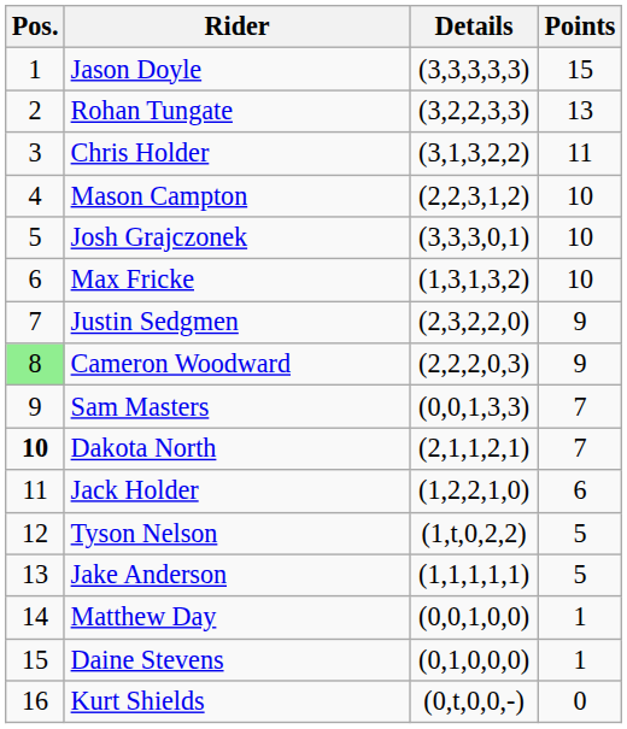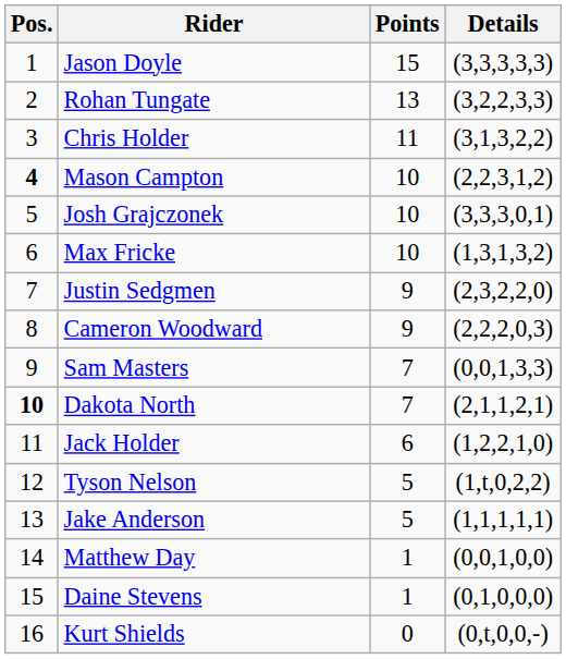columns swapped: Points <-> Details
Mason Campton | Pos.: normal -> bold
Cameron Woodward | Pos.: lightgreen background -> no background
